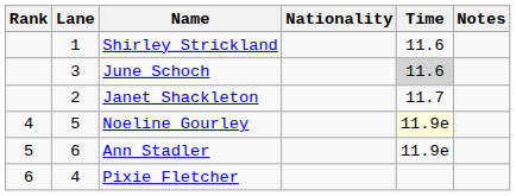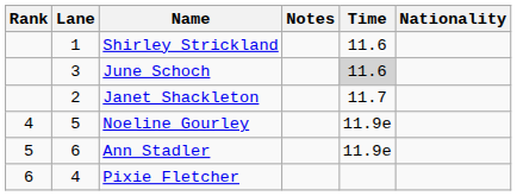columns swapped: Nationality <-> Notes
Noeline Gourley | Time: lightyellow background -> no background
